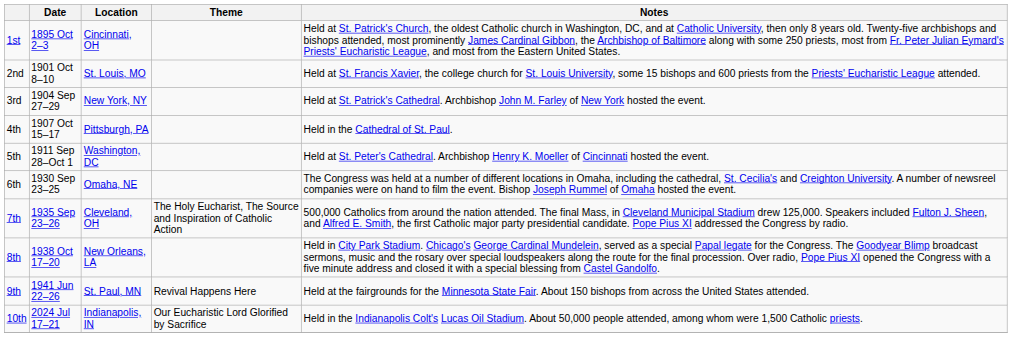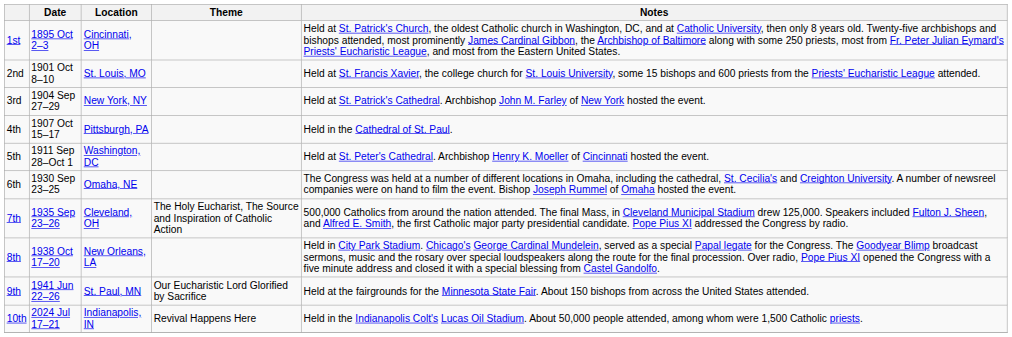9th | Theme: Revival Happens Here -> Our Eucharistic Lord Glorified by Sacrifice
10th | Theme: Our Eucharistic Lord Glorified by Sacrifice -> Revival Happens Here
